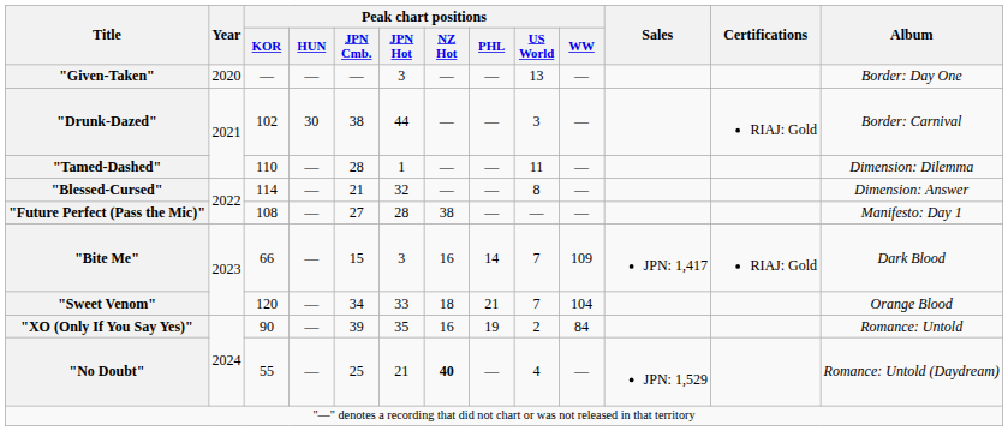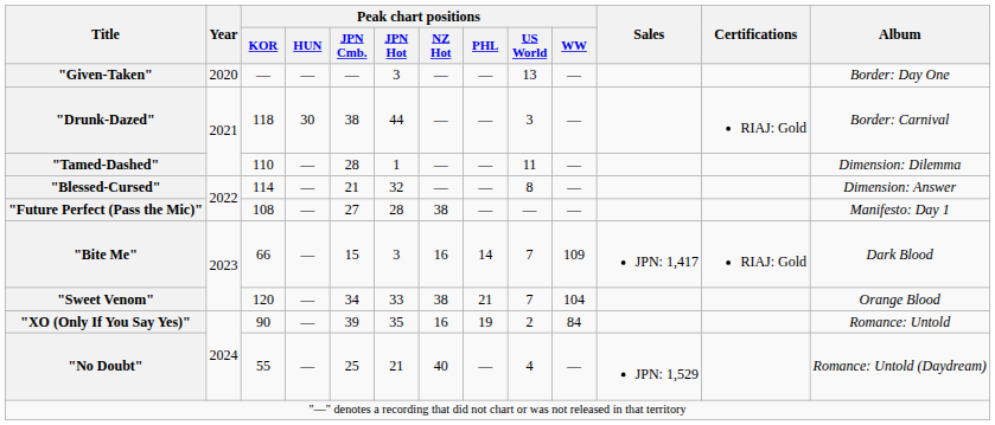"Drunk-Dazed" | Peak chart positions / KOR: 102 -> 118
"Sweet Venom" | Peak chart positions / NZ Hot: 18 -> 38
"No Doubt" | Peak chart positions / NZ Hot: bold -> normal
